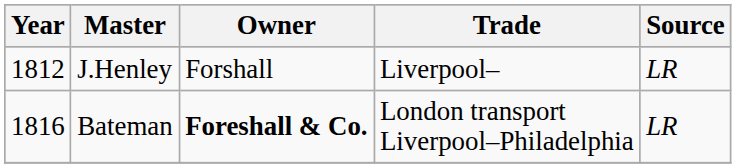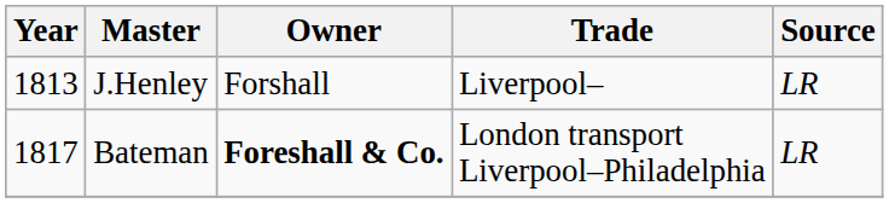J.Henley | Year: 1812 -> 1813
Bateman | Year: 1816 -> 1817
